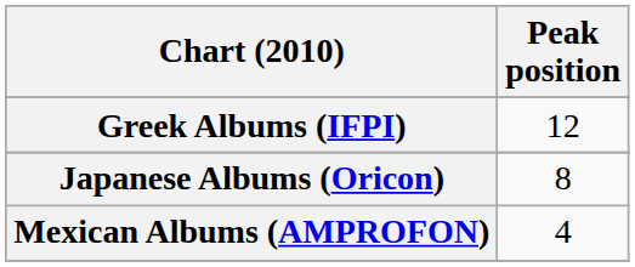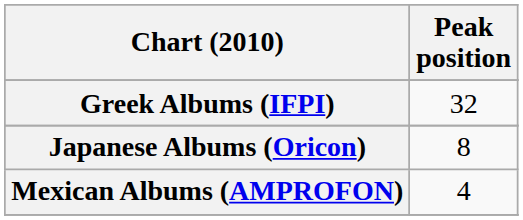Greek Albums (IFPI) | Peak position: 12 -> 32
